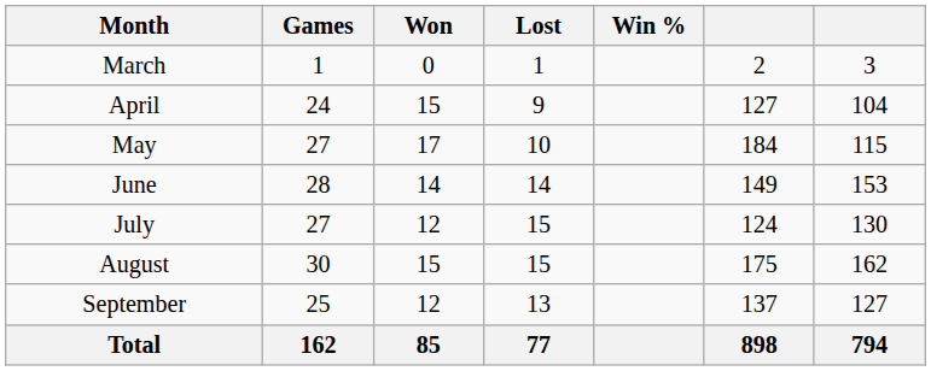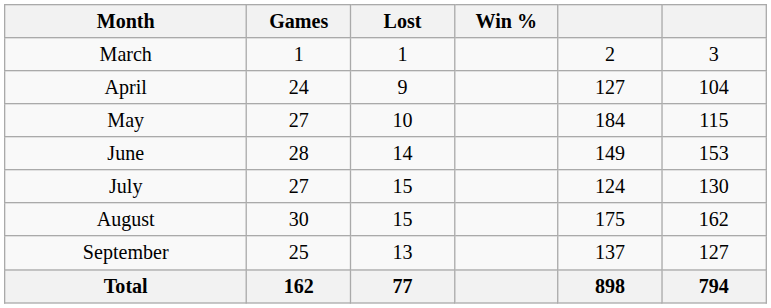- column: Won | 0 | 15 | 17 | 14 | 12 | 15 | 12 | 85
